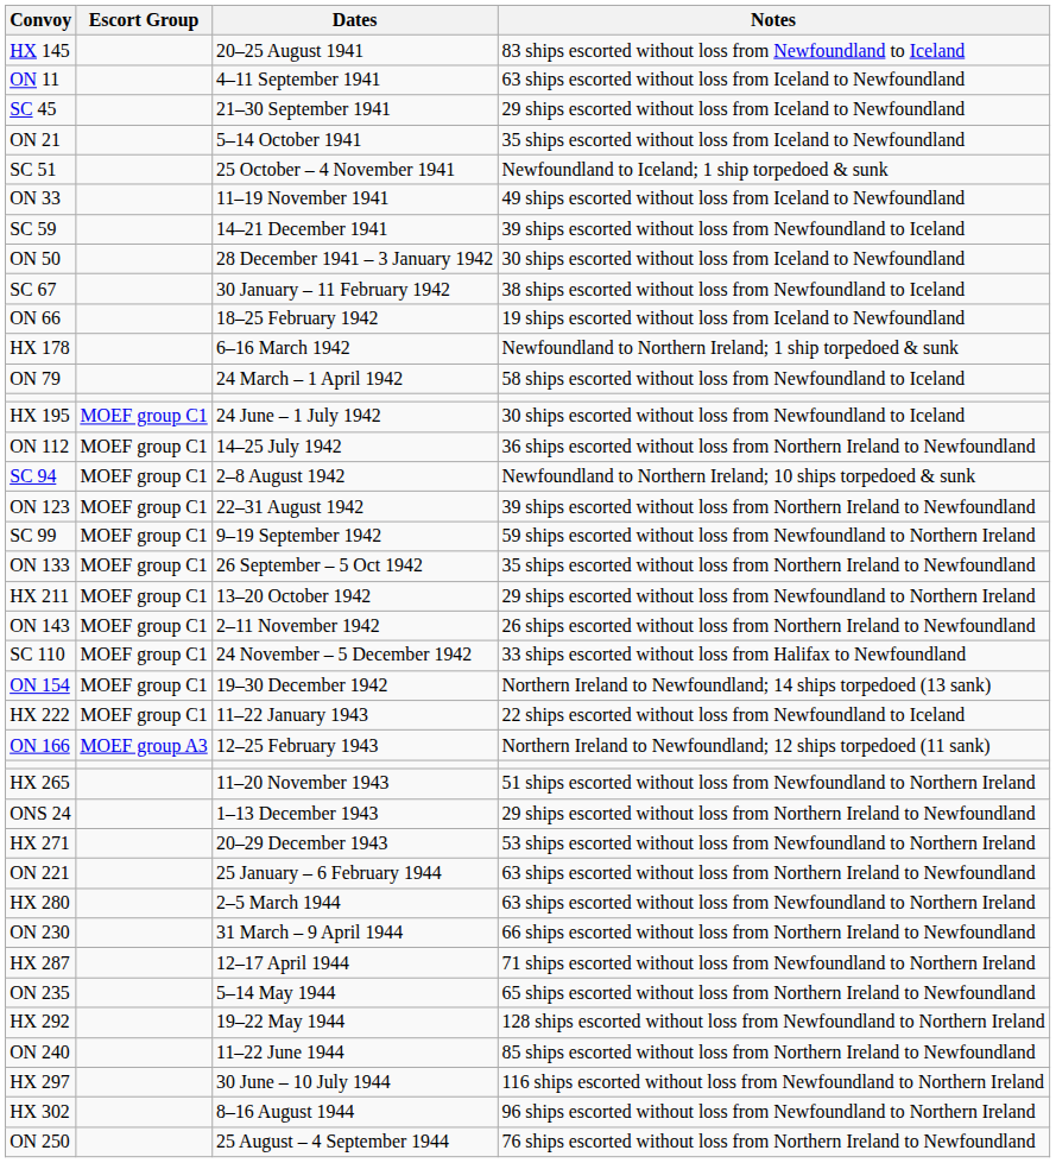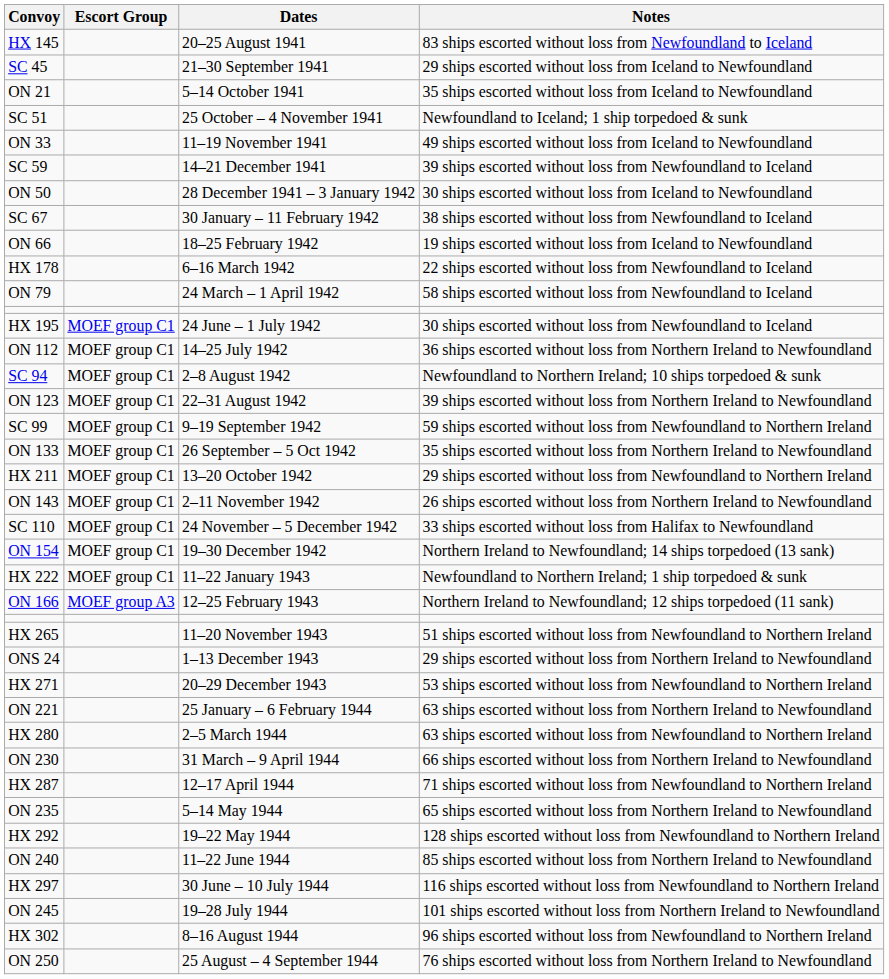- row: ON 11 | 4–11 September 1941 | 63 ships escorted without loss from Iceland to Newfoundland
HX 178 | Notes: Newfoundland to Northern Ireland; 1 ship torpedoed & sunk -> 22 ships escorted without loss from Newfoundland to Iceland
HX 222 | Notes: 22 ships escorted without loss from Newfoundland to Iceland -> Newfoundland to Northern Ireland; 1 ship torpedoed & sunk
+ row: ON 245 | 19–28 July 1944 | 101 ships escorted without loss from Northern Ireland to Newfoundland
